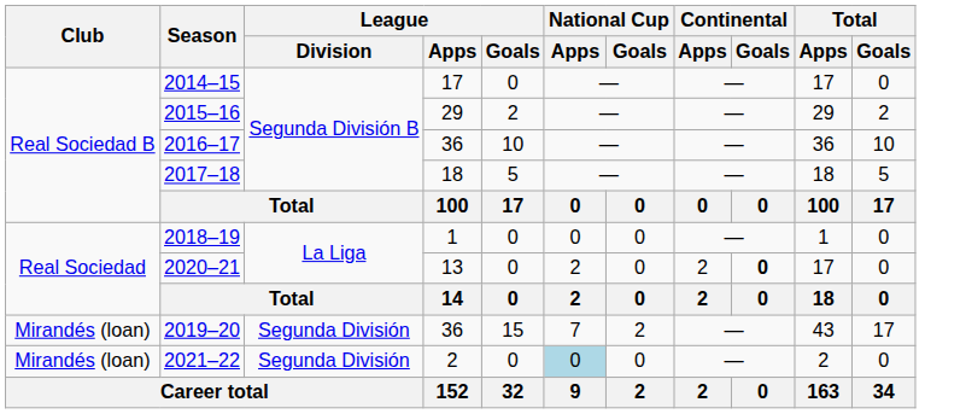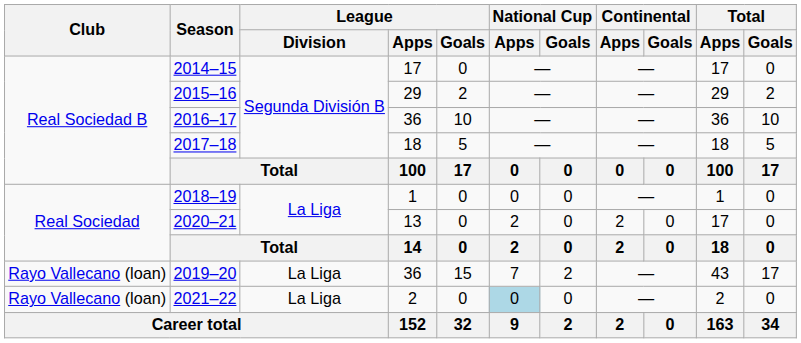2020–21 | Continental / Goals: bold -> normal
2019–20 | Club: Mirandés (loan) -> Rayo Vallecano (loan)
2019–20 | League / Division: Segunda División -> La Liga
2021–22 | Club: Mirandés (loan) -> Rayo Vallecano (loan)
2021–22 | League / Division: Segunda División -> La Liga
